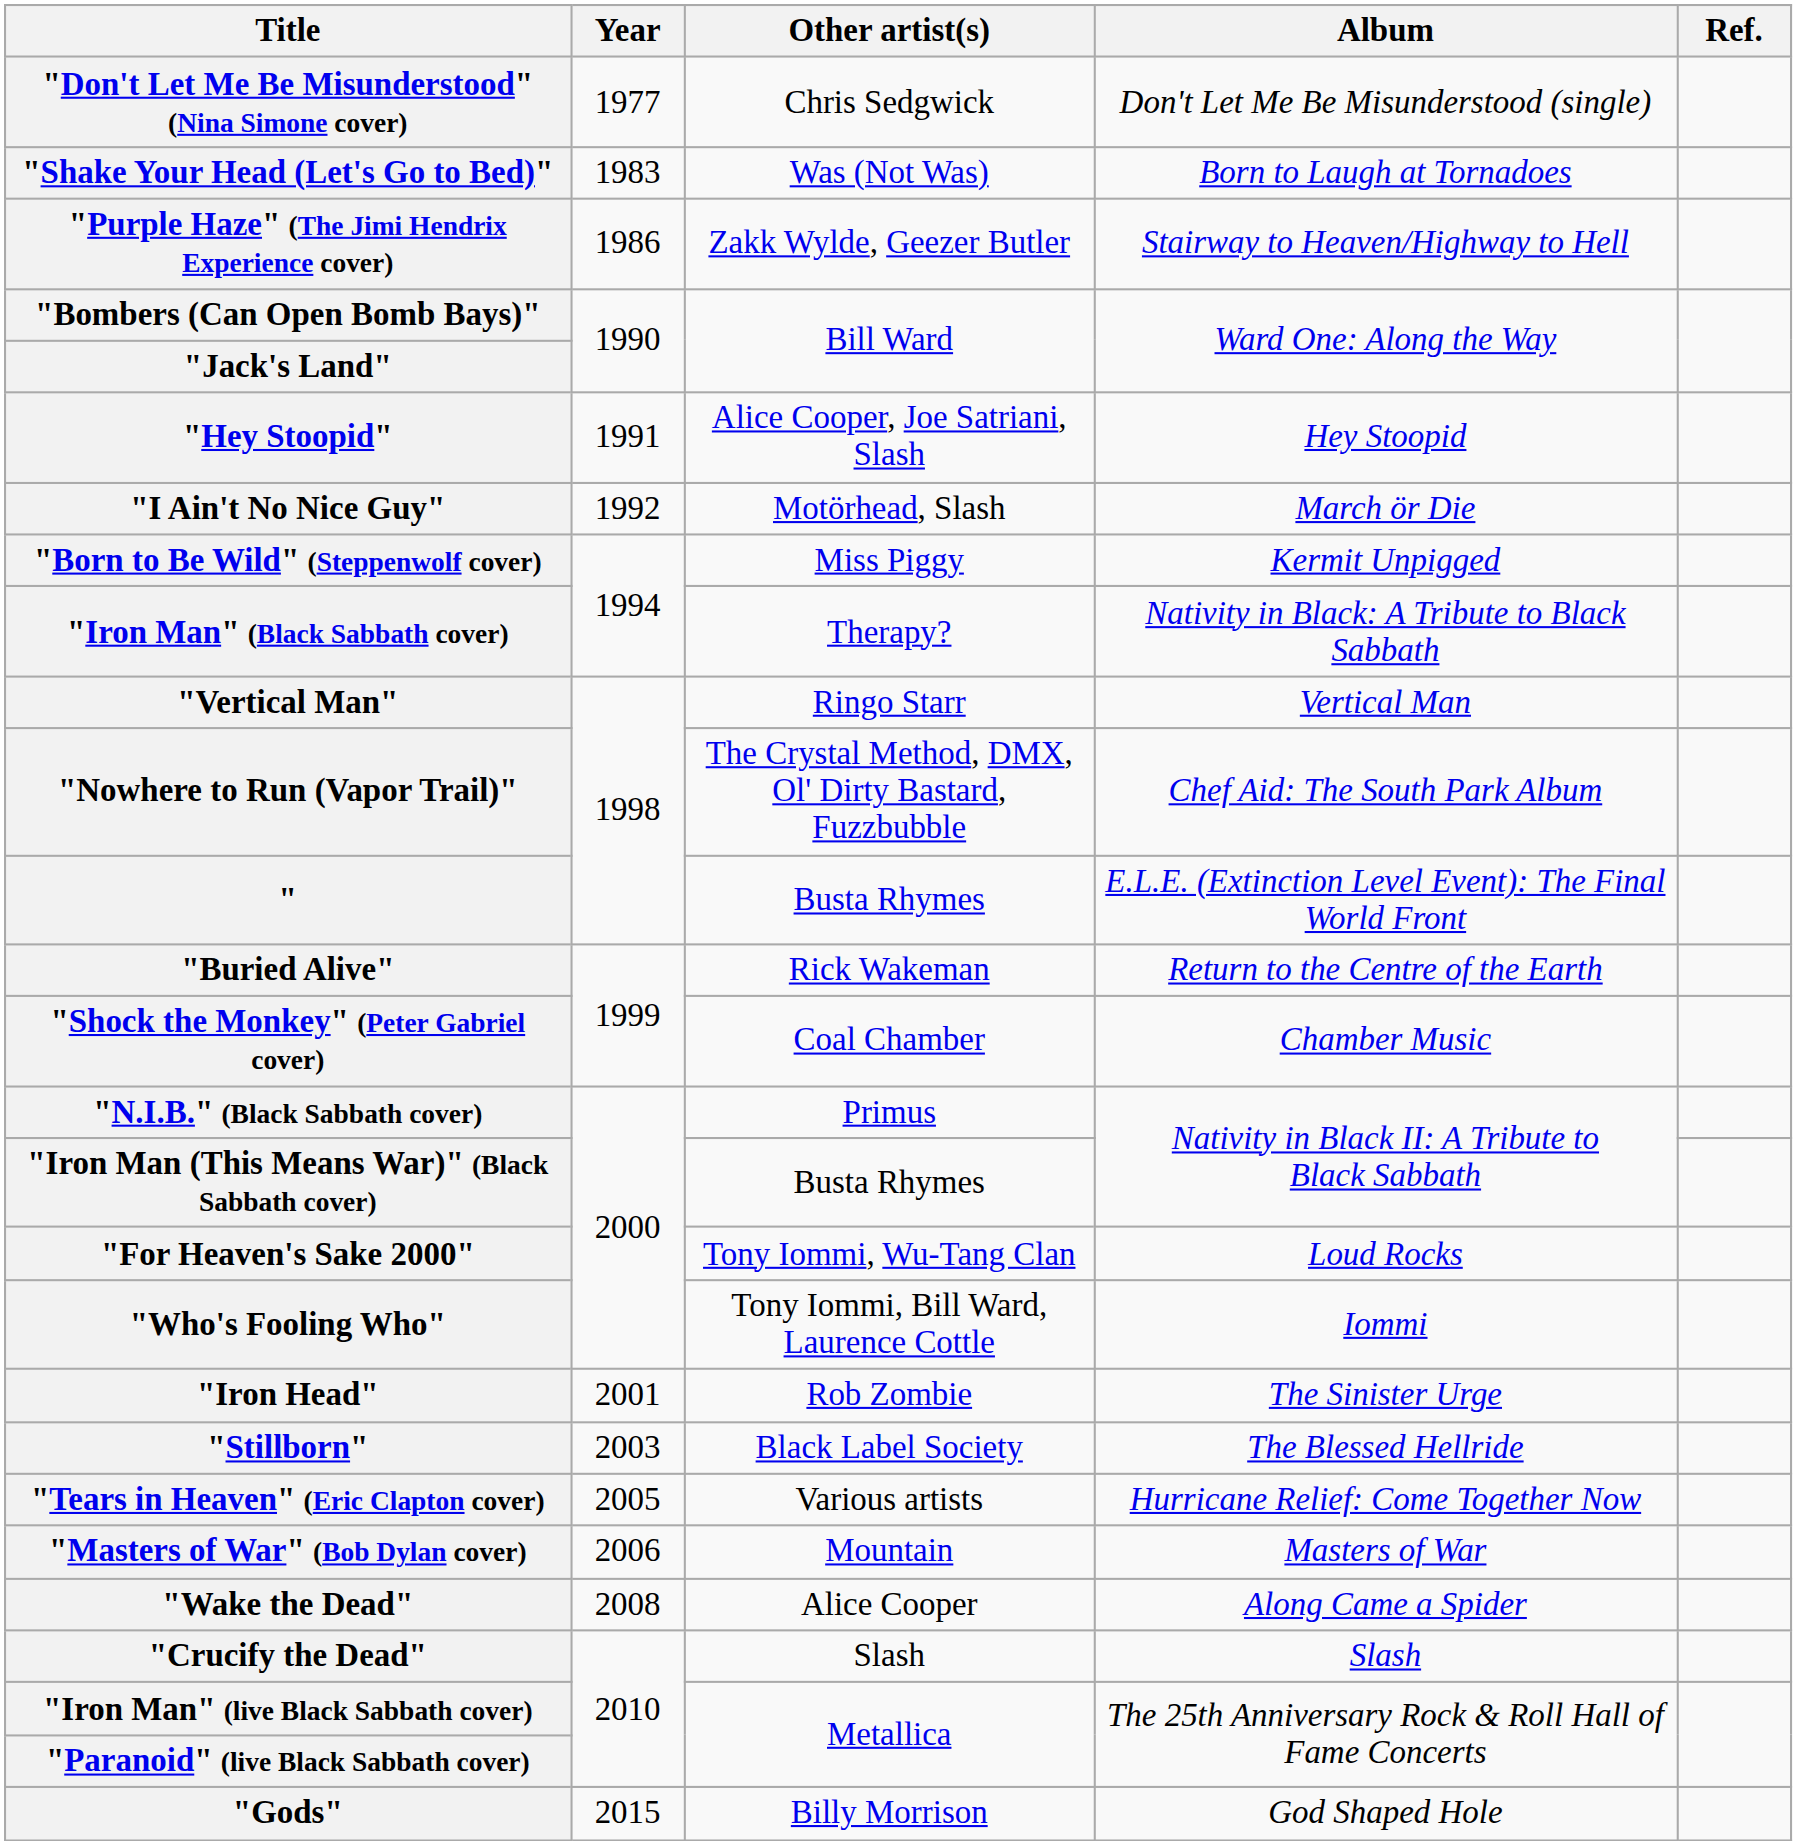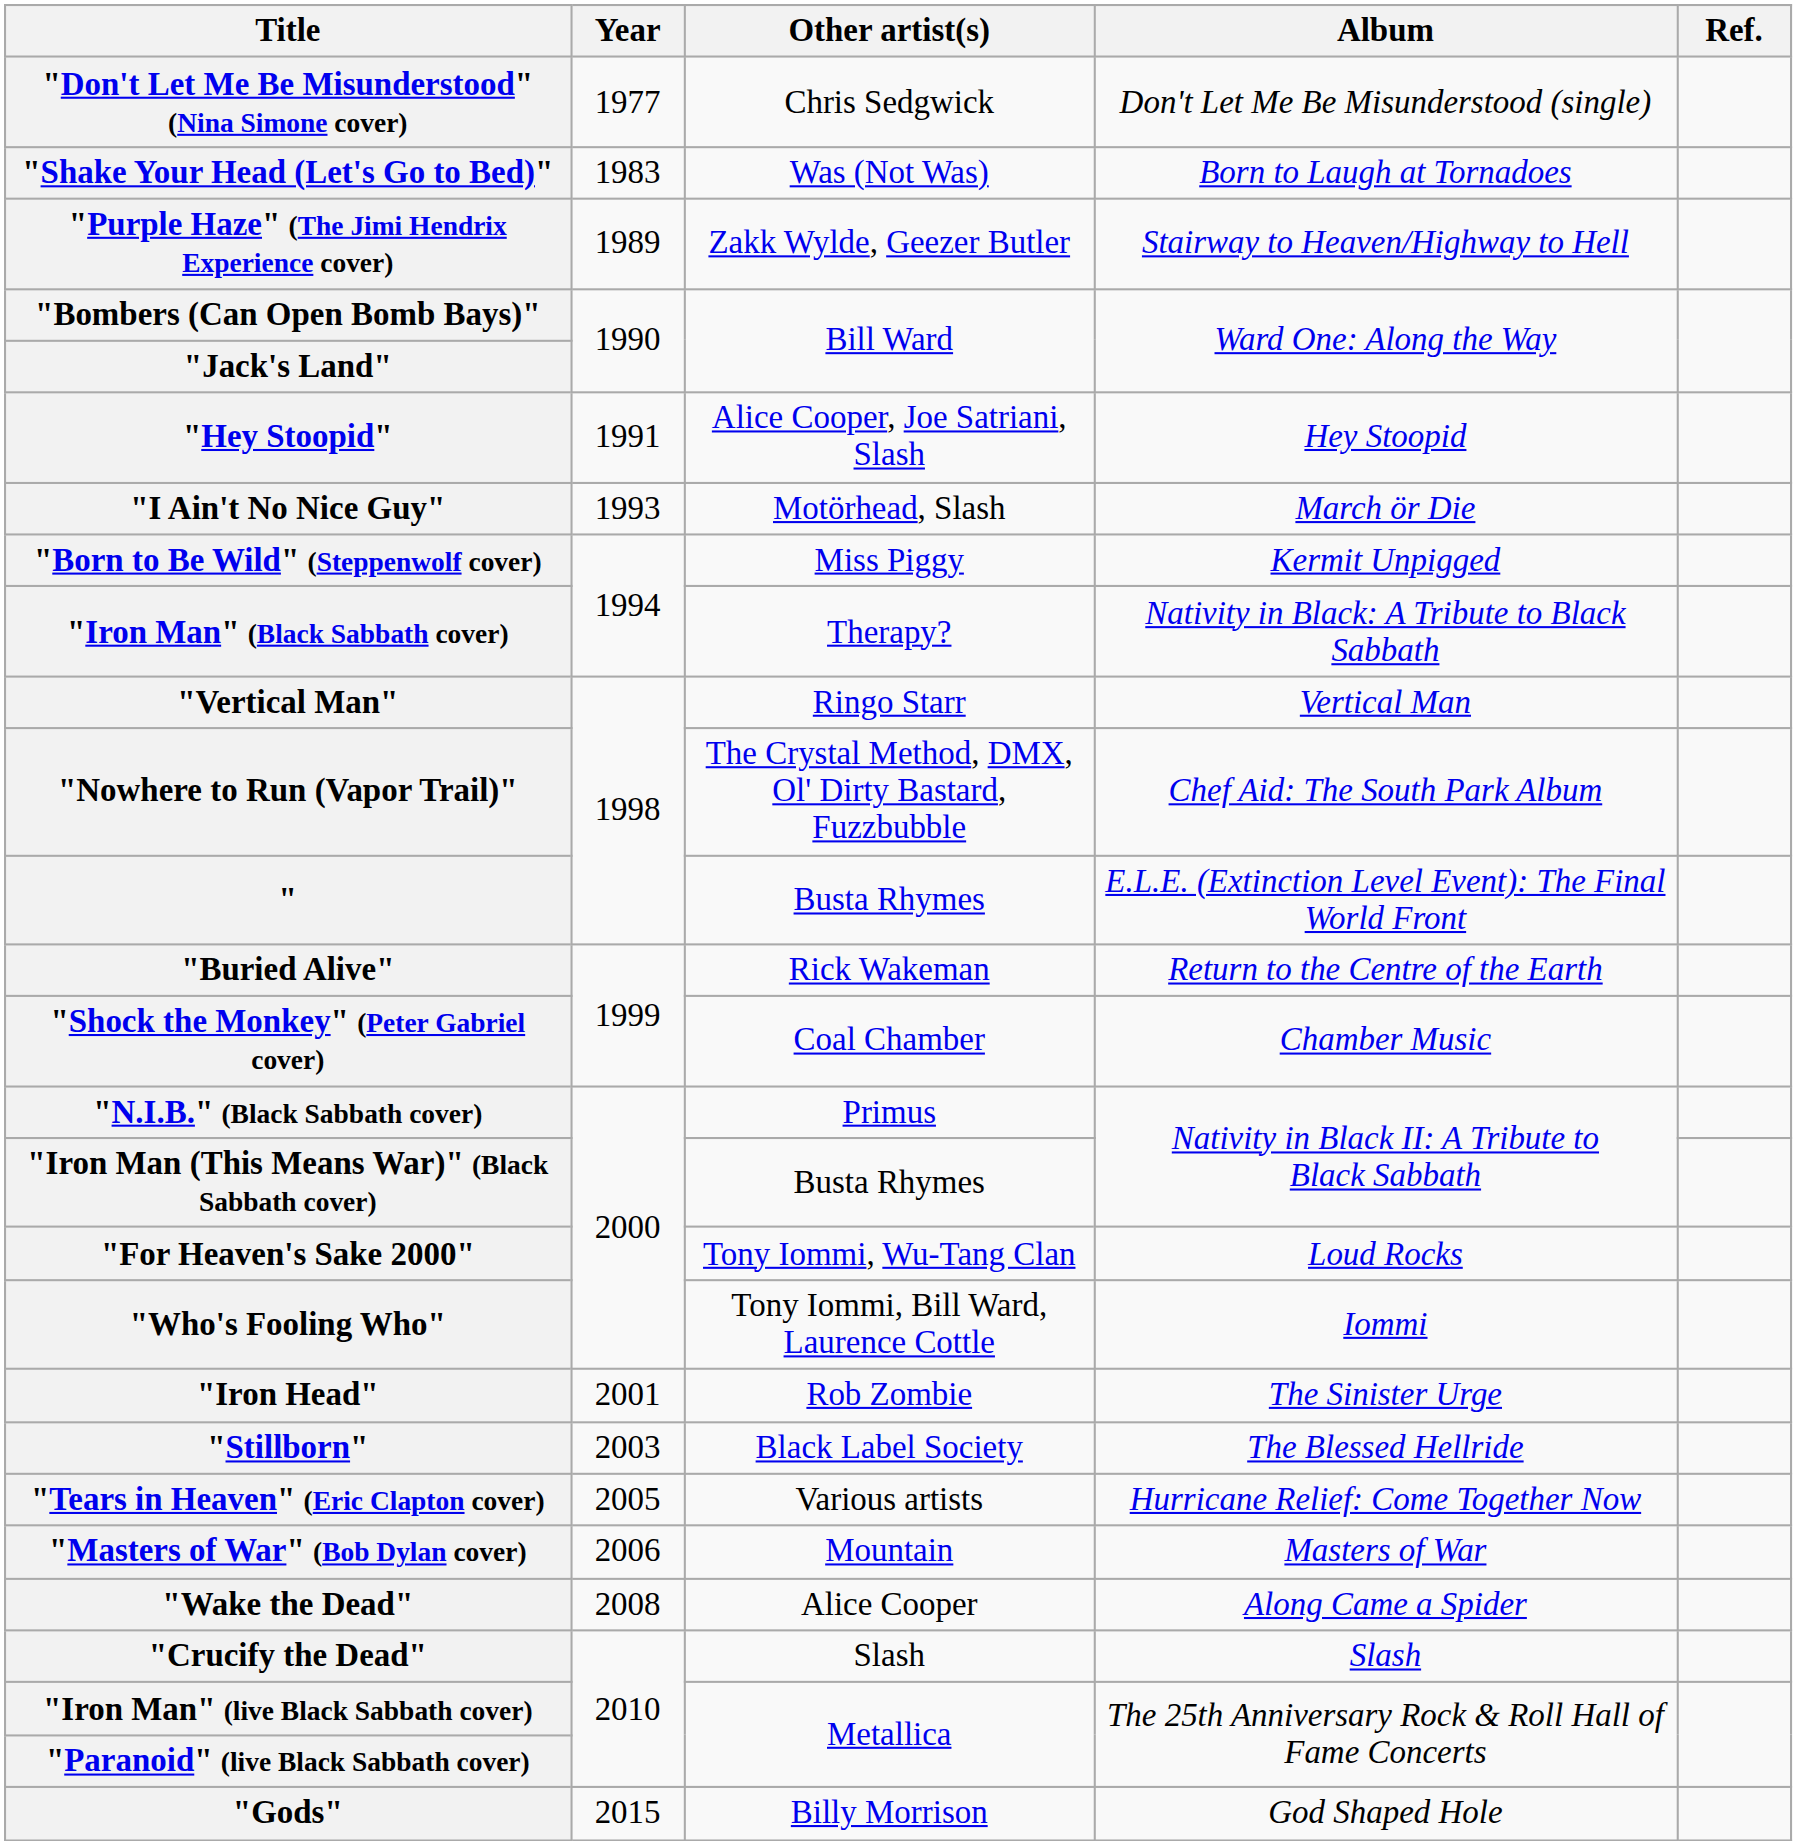"Purple Haze" (The Jimi Hendrix Experience cover) | Year: 1986 -> 1989
"I Ain't No Nice Guy" | Year: 1992 -> 1993
